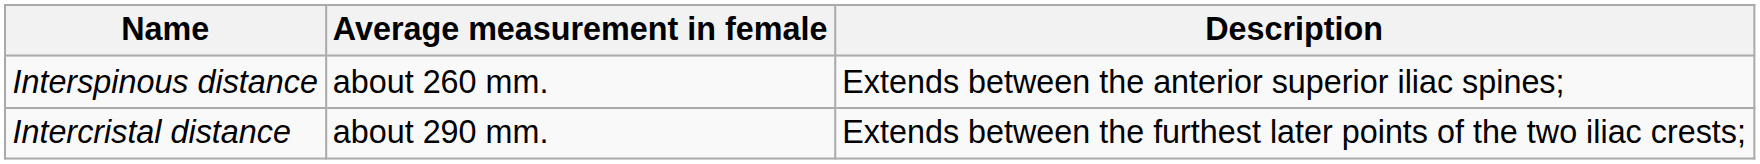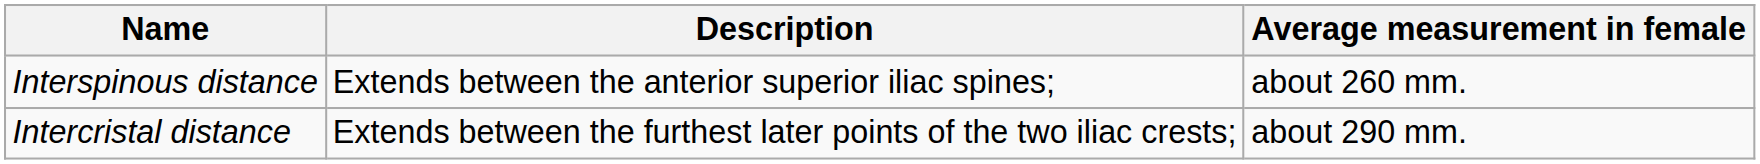columns swapped: Description <-> Average measurement in female
